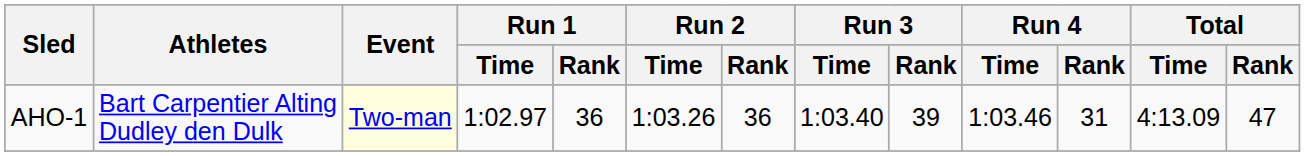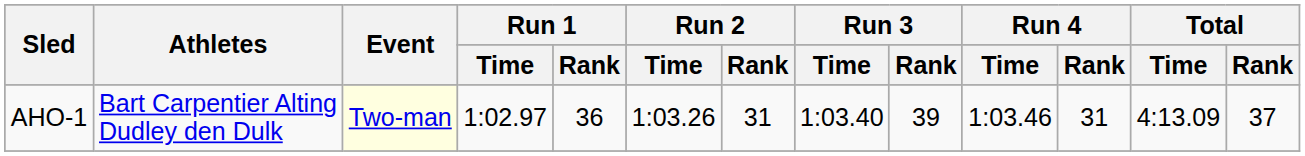AHO-1 | Run 2 / Rank: 36 -> 31
AHO-1 | Total / Rank: 47 -> 37
